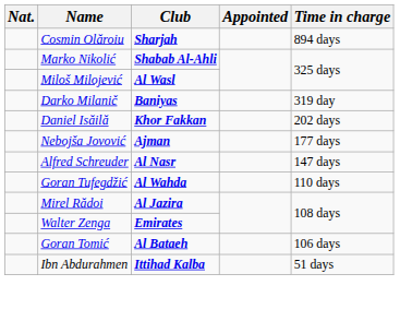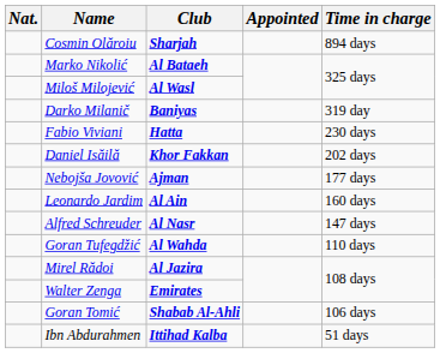Marko Nikolić | Club: Shabab Al-Ahli -> Al Bataeh
+ row: Fabio Viviani | Hatta | 230 days
+ row: Leonardo Jardim | Al Ain | 160 days
Goran Tomić | Club: Al Bataeh -> Shabab Al-Ahli
